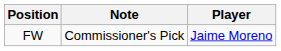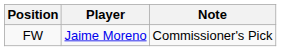columns swapped: Player <-> Note
